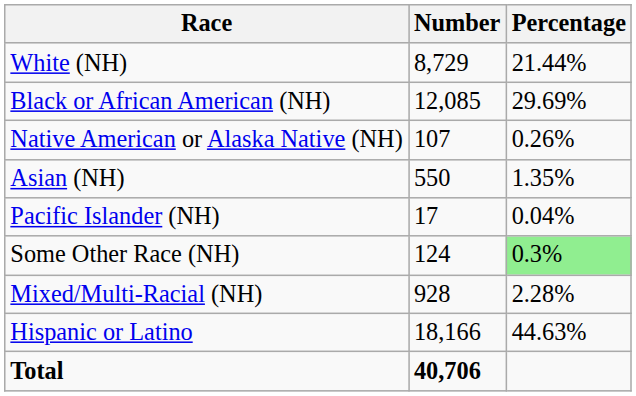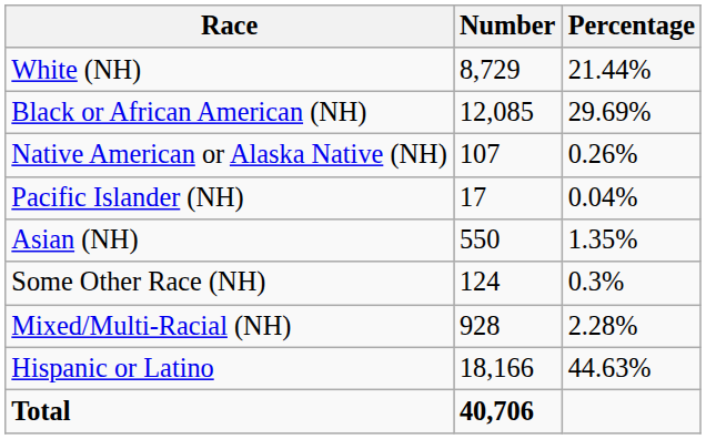rows swapped: Asian (NH) <-> Pacific Islander (NH)
Some Other Race (NH) | Percentage: lightgreen background -> no background
